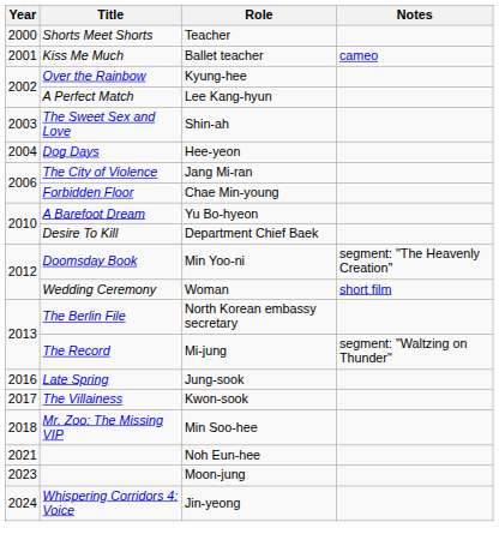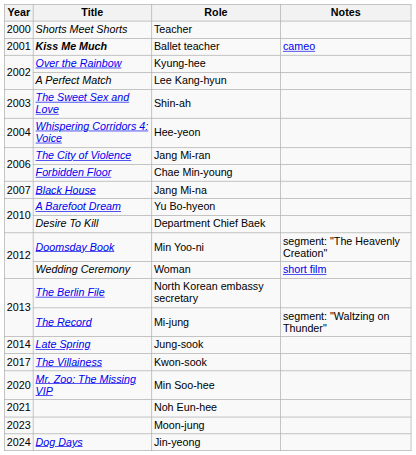Ballet teacher | Title: normal -> bold
Hee-yeon | Title: Dog Days -> Whispering Corridors 4: Voice
+ row: 2007 | Black House | Jang Mi-na
Jung-sook | Year: 2016 -> 2014
Min Soo-hee | Year: 2018 -> 2020
Jin-yeong | Title: Whispering Corridors 4: Voice -> Dog Days
